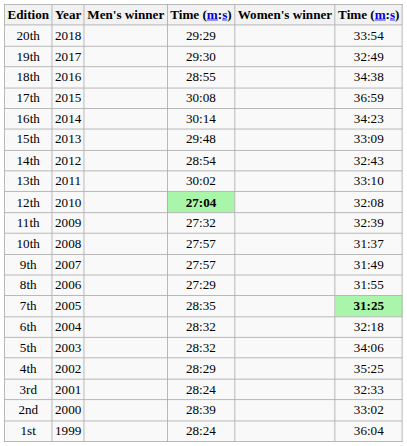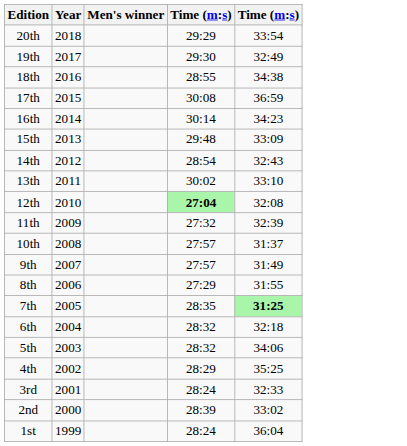- column: Women's winner
